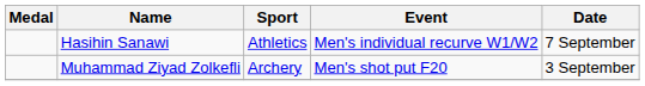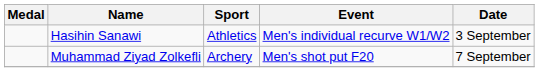Hasihin Sanawi | Date: 7 September -> 3 September
Muhammad Ziyad Zolkefli | Date: 3 September -> 7 September
